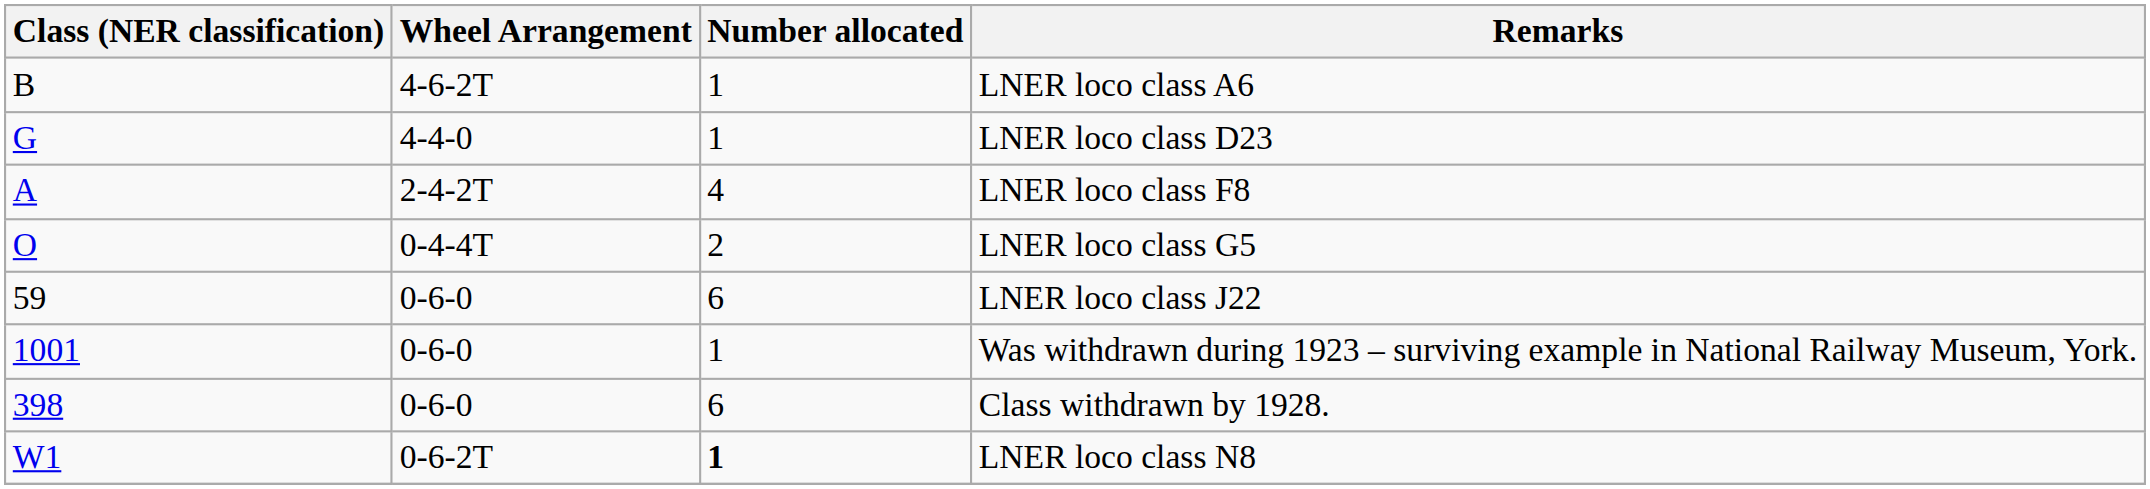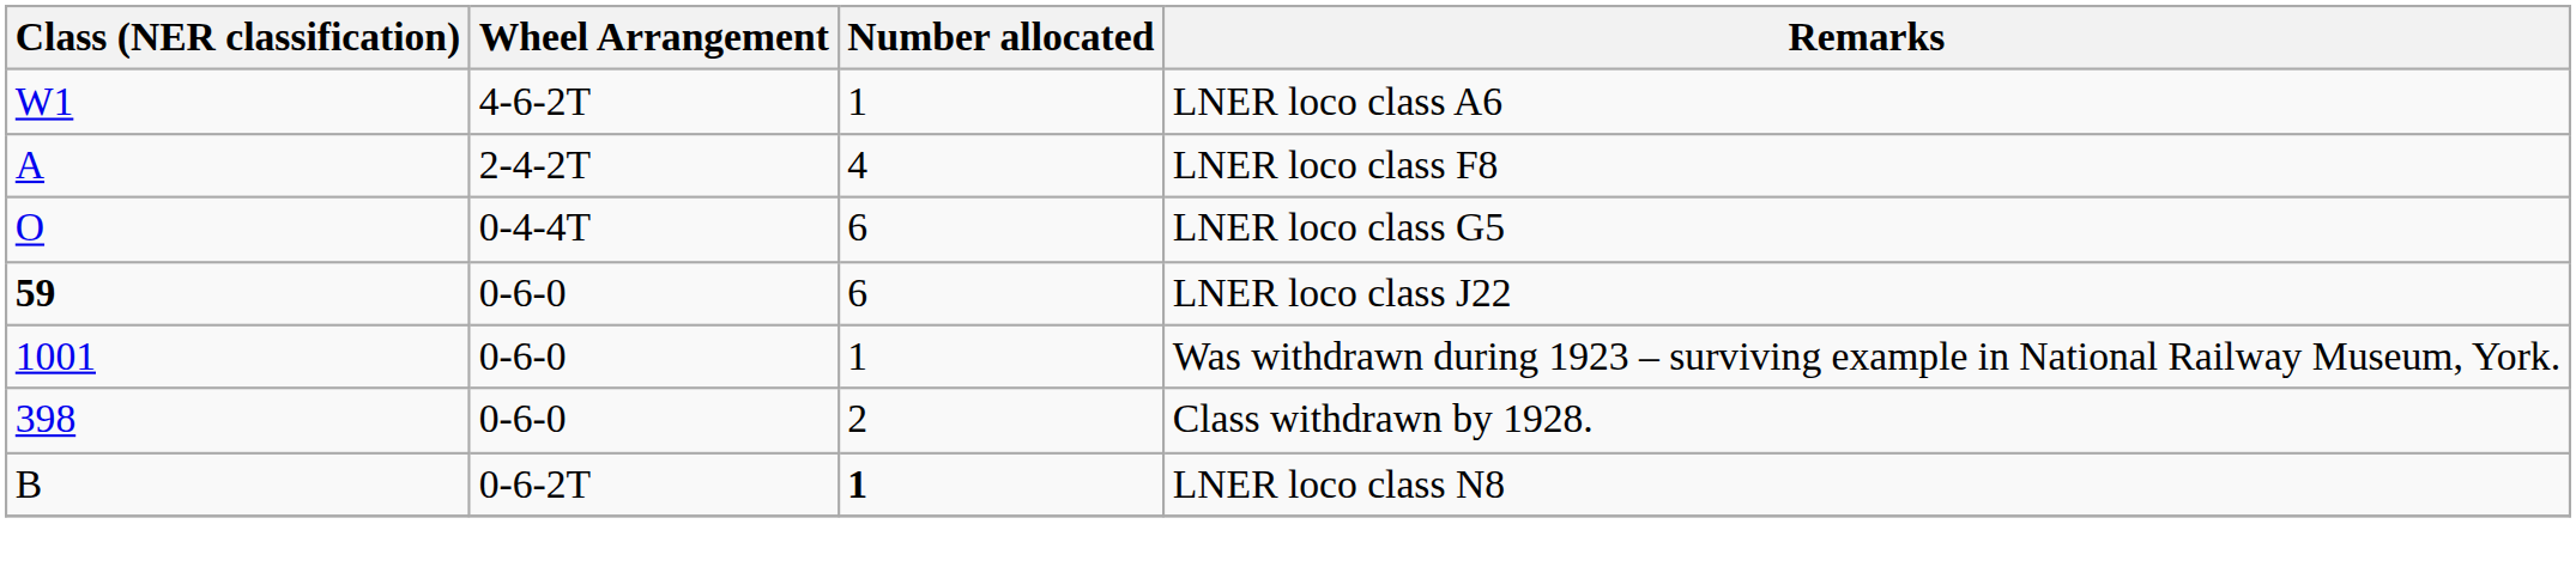LNER loco class A6 | Class (NER classification): B -> W1
- row: G | 4-4-0 | 1 | LNER loco class D23
LNER loco class G5 | Number allocated: 2 -> 6
LNER loco class J22 | Class (NER classification): normal -> bold
Class withdrawn by 1928. | Number allocated: 6 -> 2
LNER loco class N8 | Class (NER classification): W1 -> B
